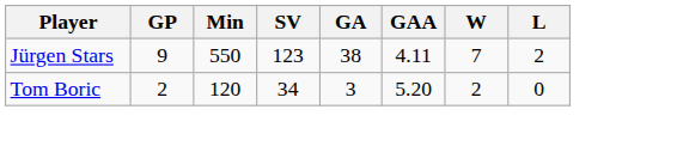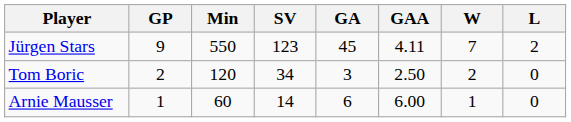Jürgen Stars | GA: 38 -> 45
Tom Boric | GAA: 5.20 -> 2.50
+ row: Arnie Mausser | 1 | 60 | 14 | 6 | 6.00 | 1 | 0
